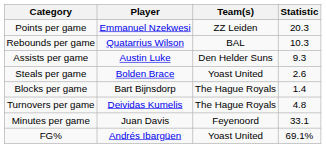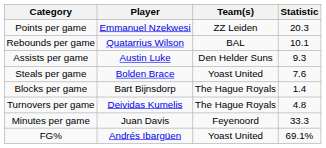Rebounds per game | Statistic: 10.3 -> 10.1
Steals per game | Statistic: 2.6 -> 7.6
Minutes per game | Statistic: 33.1 -> 33.3
